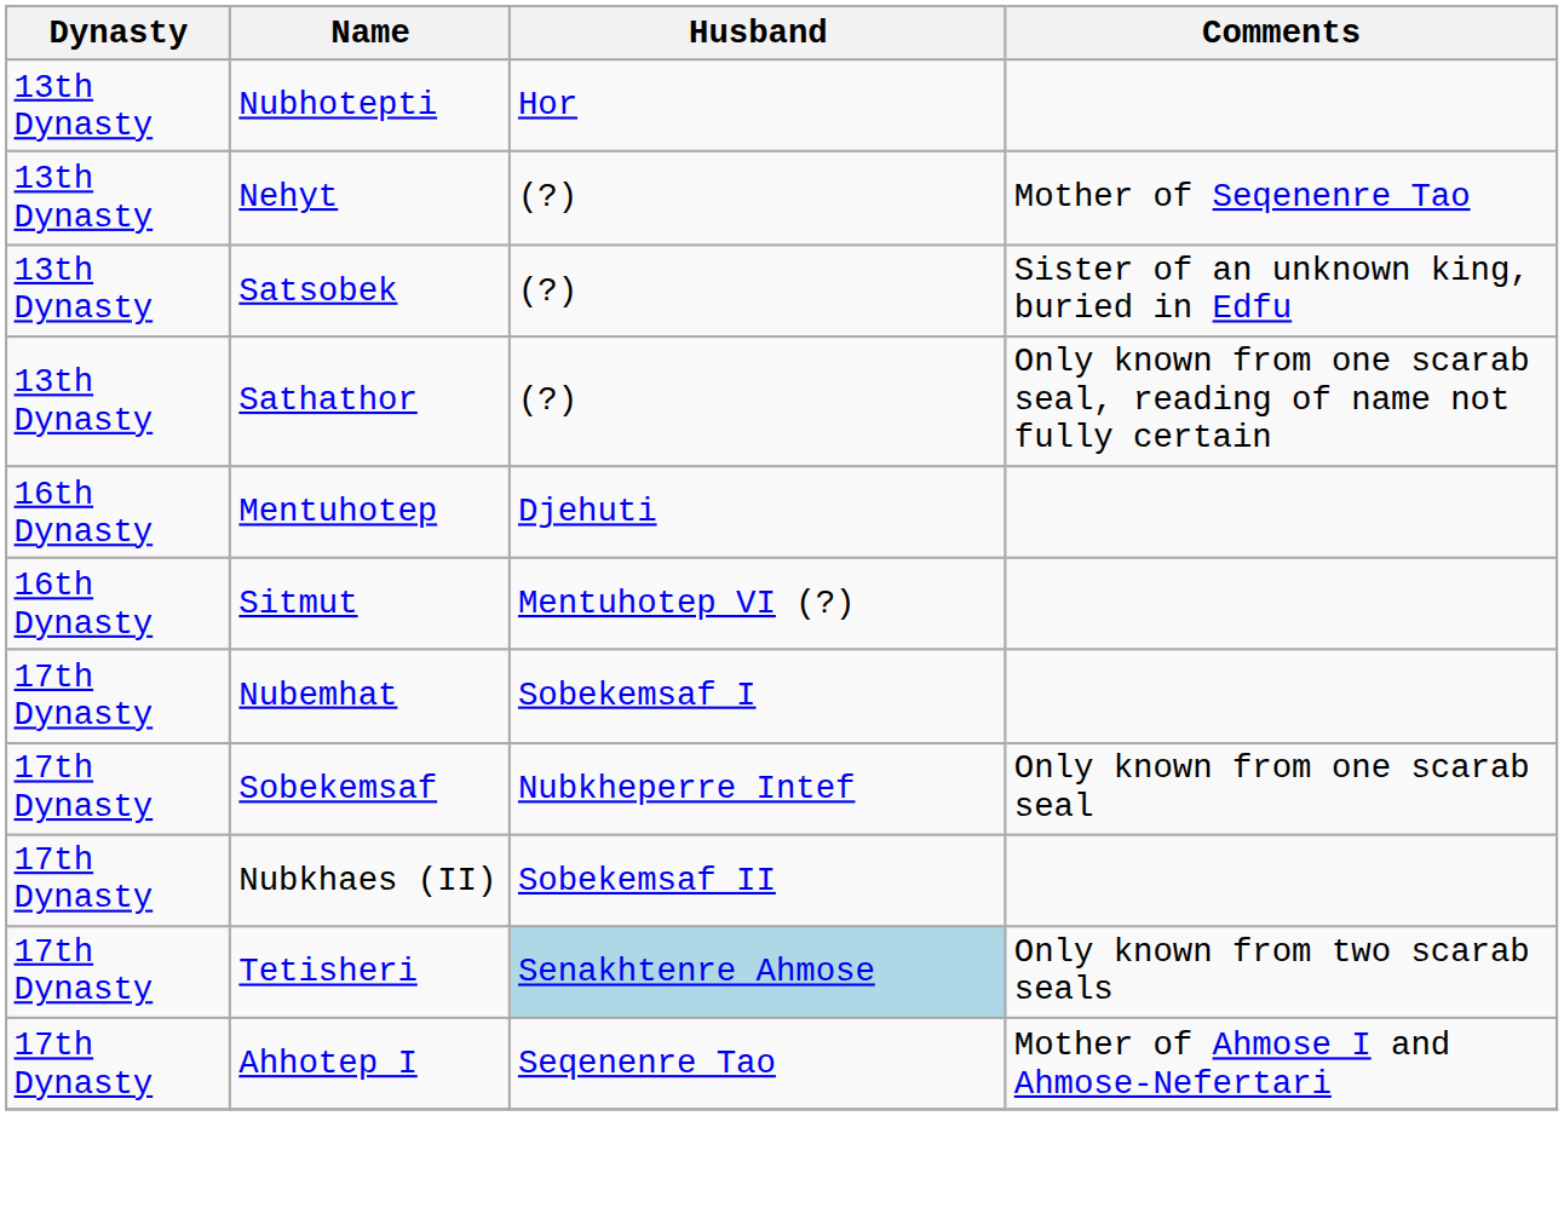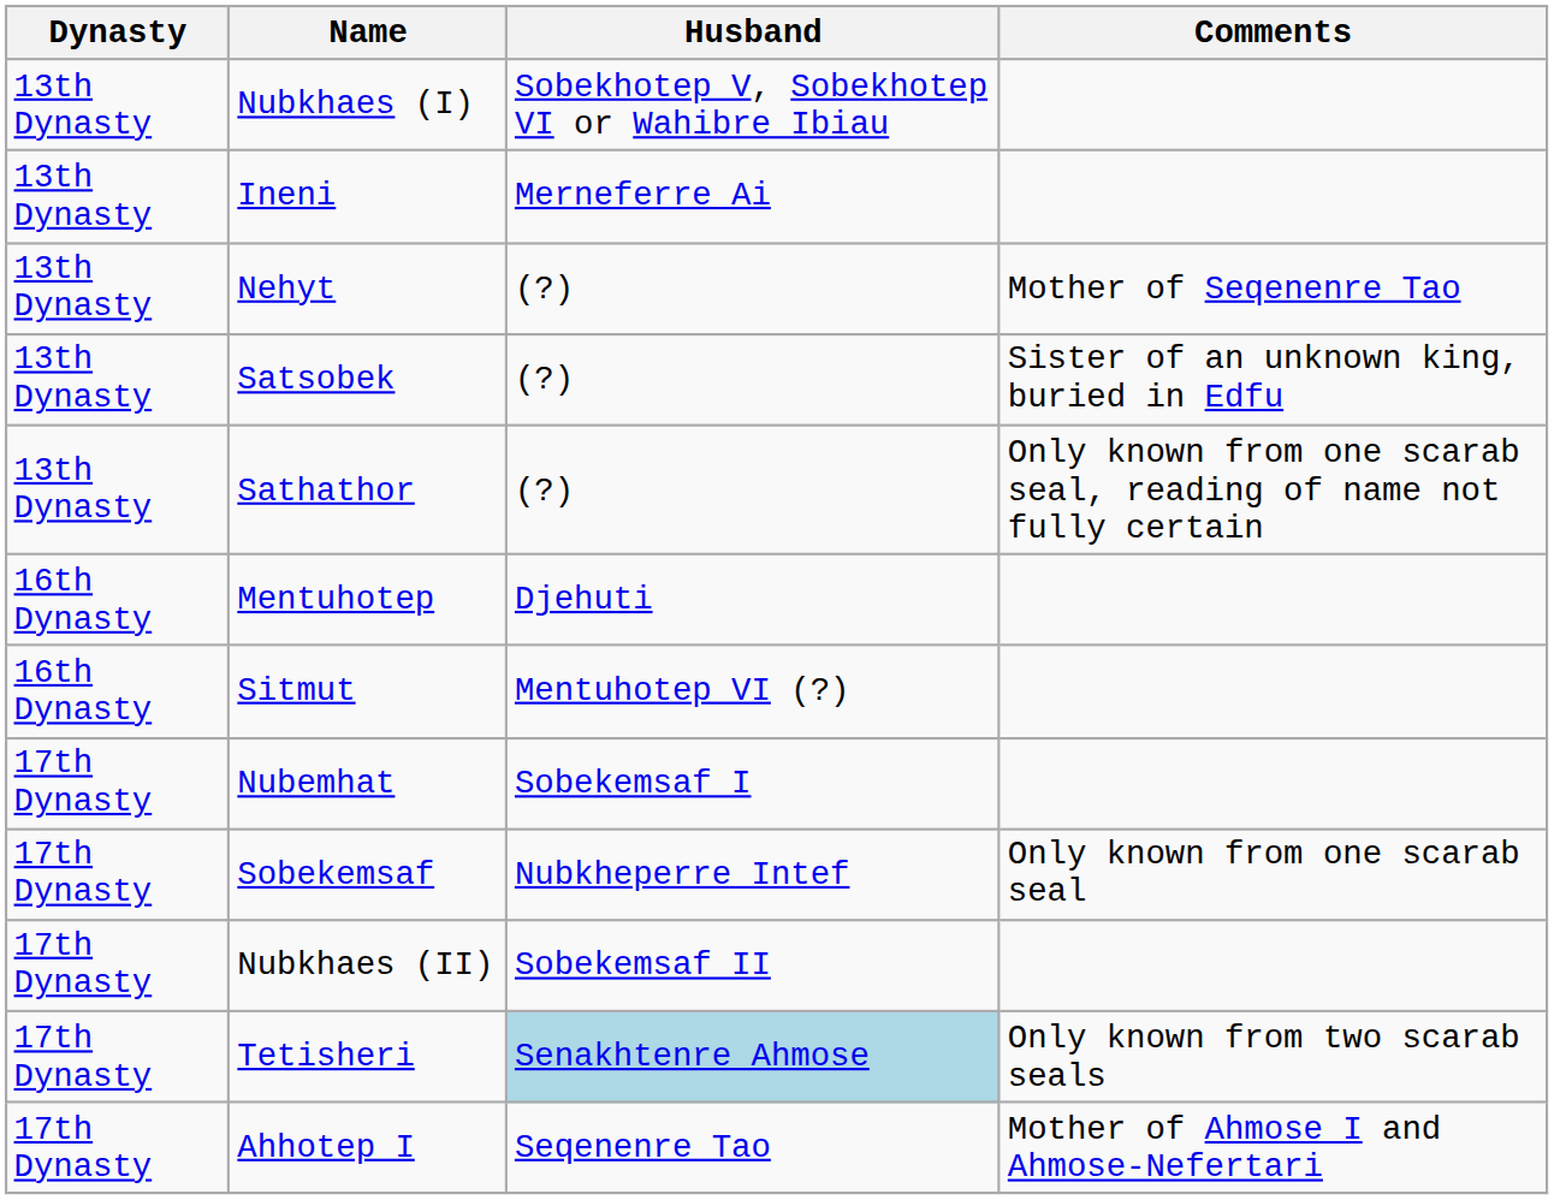- row: 13th Dynasty | Nubhotepti | Hor
+ row: 13th Dynasty | Nubkhaes (I) | Sobekhotep V, Sobekhotep VI or Wahibre Ibiau
+ row: 13th Dynasty | Ineni | Merneferre Ai
